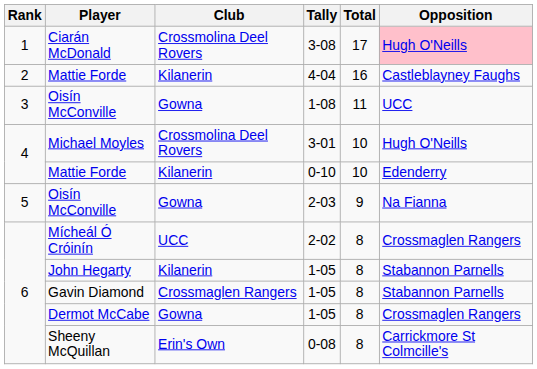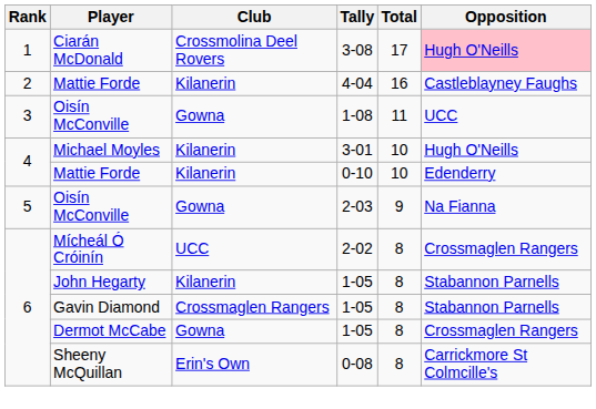Michael Moyles | Club: Crossmolina Deel Rovers -> Kilanerin
